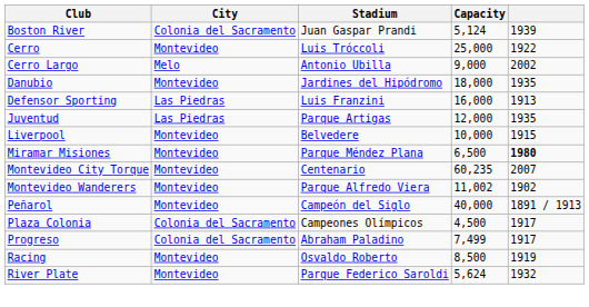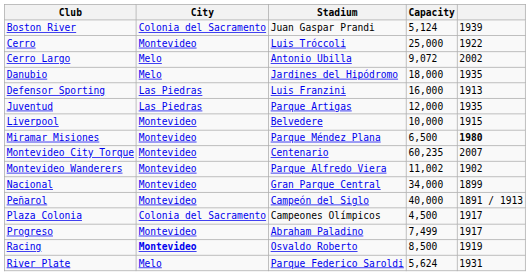Cerro Largo | Capacity: 9,000 -> 9,072
Danubio | City: Montevideo -> Melo
+ row: Nacional | Montevideo | Gran Parque Central | 34,000 | 1899
Progreso | City: Colonia del Sacramento -> Montevideo
Racing | City: normal -> bold
River Plate | City: Montevideo -> Melo
River Plate | column 5: 1932 -> 1931
